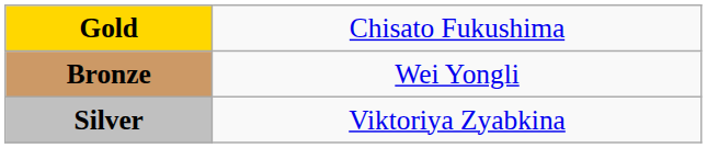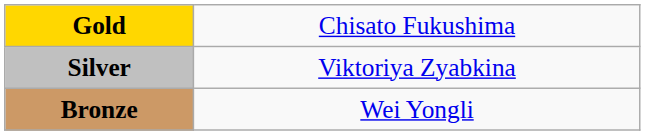rows swapped: Silver <-> Bronze
